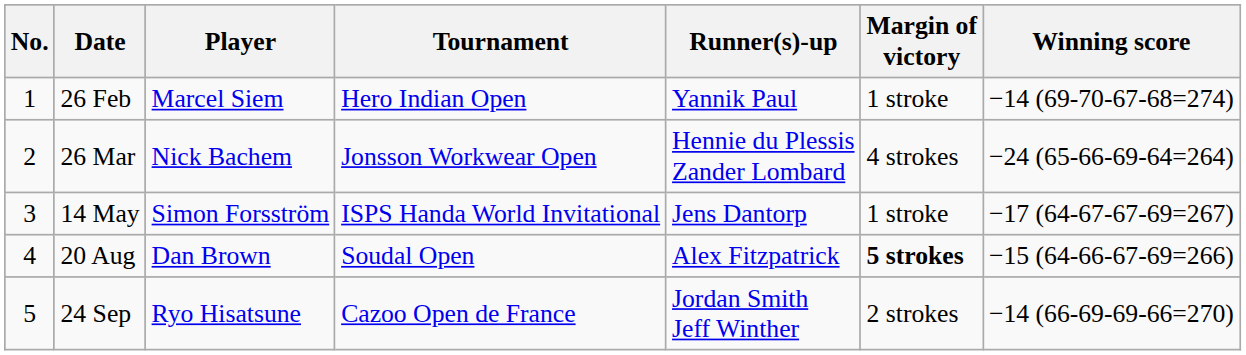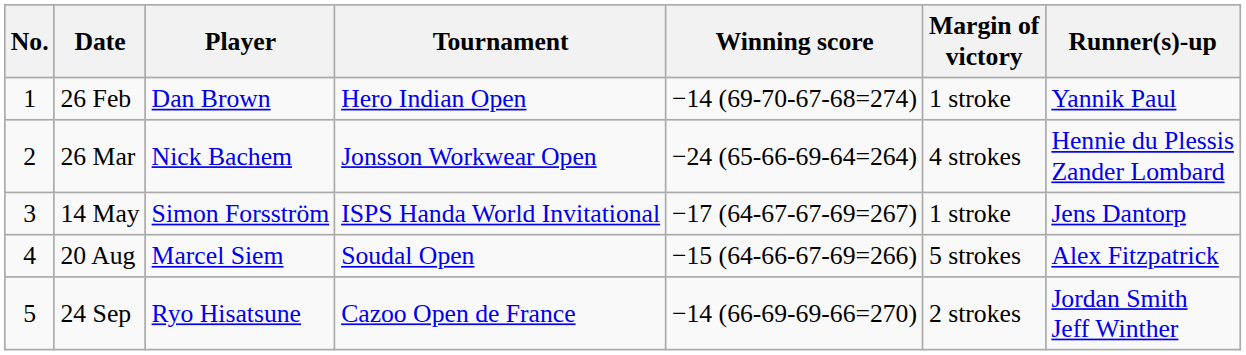columns swapped: Winning score <-> Runner(s)-up
26 Feb | Player: Marcel Siem -> Dan Brown
20 Aug | Player: Dan Brown -> Marcel Siem
20 Aug | Margin of victory: bold -> normal
